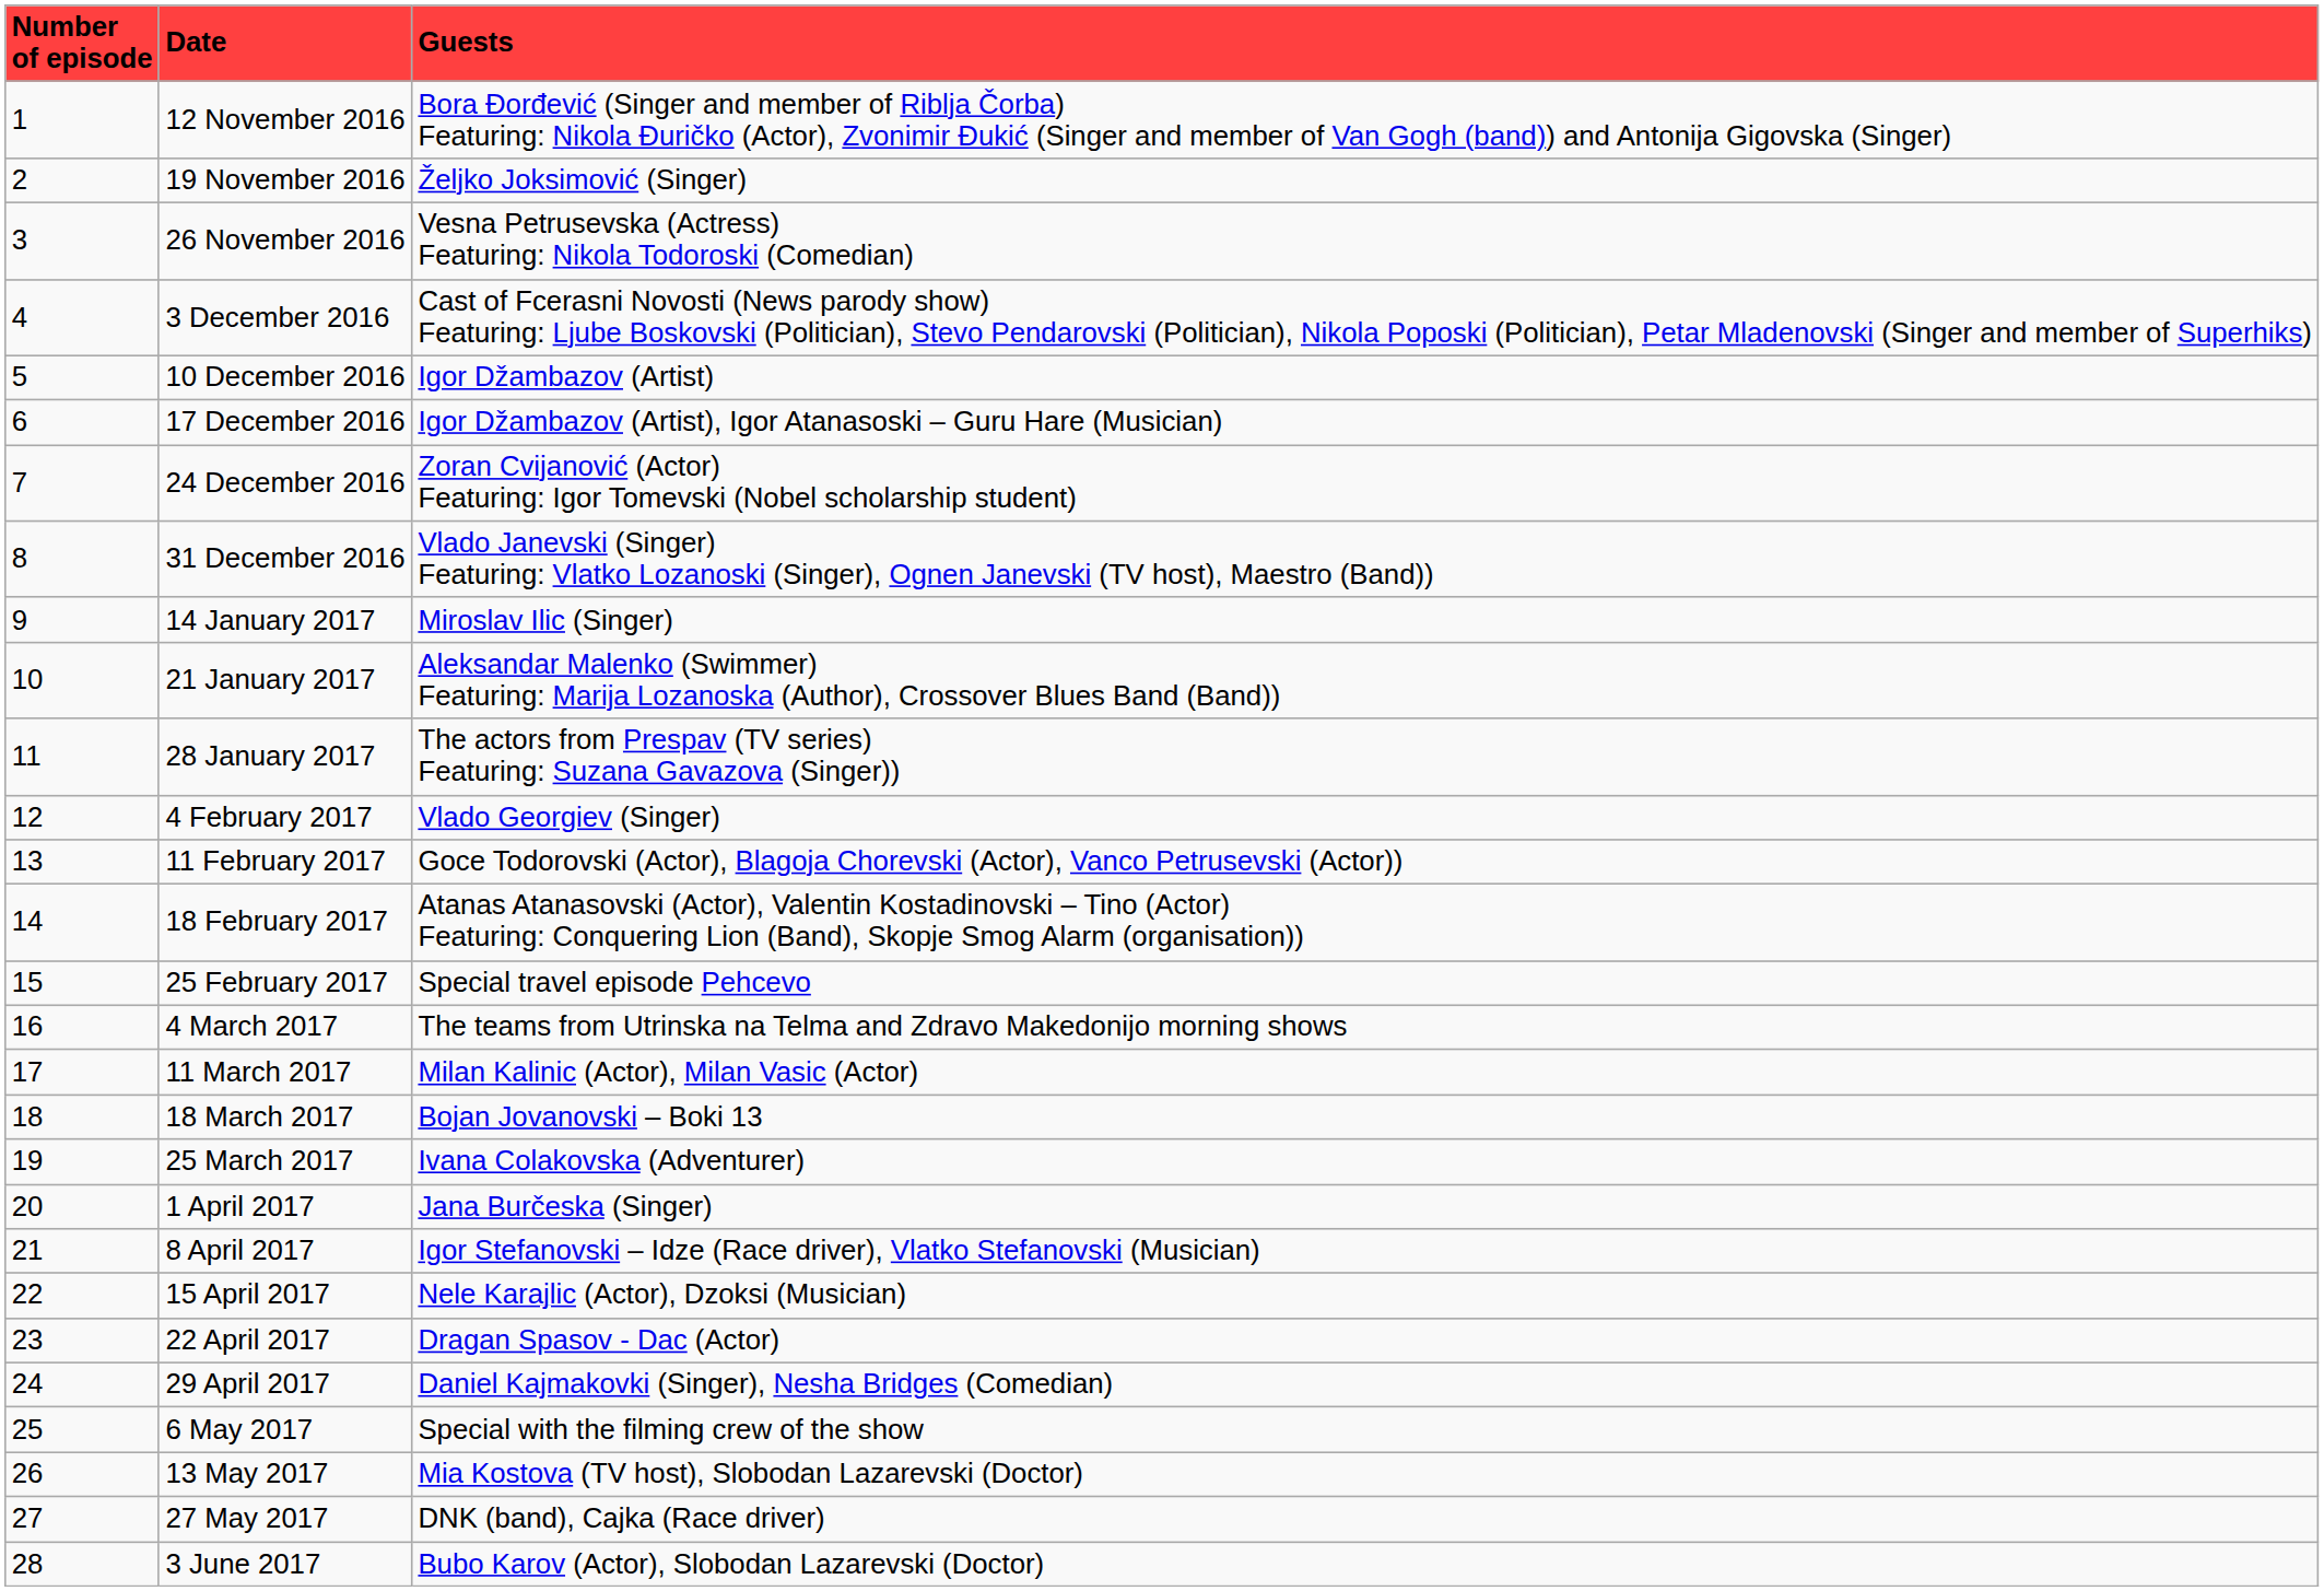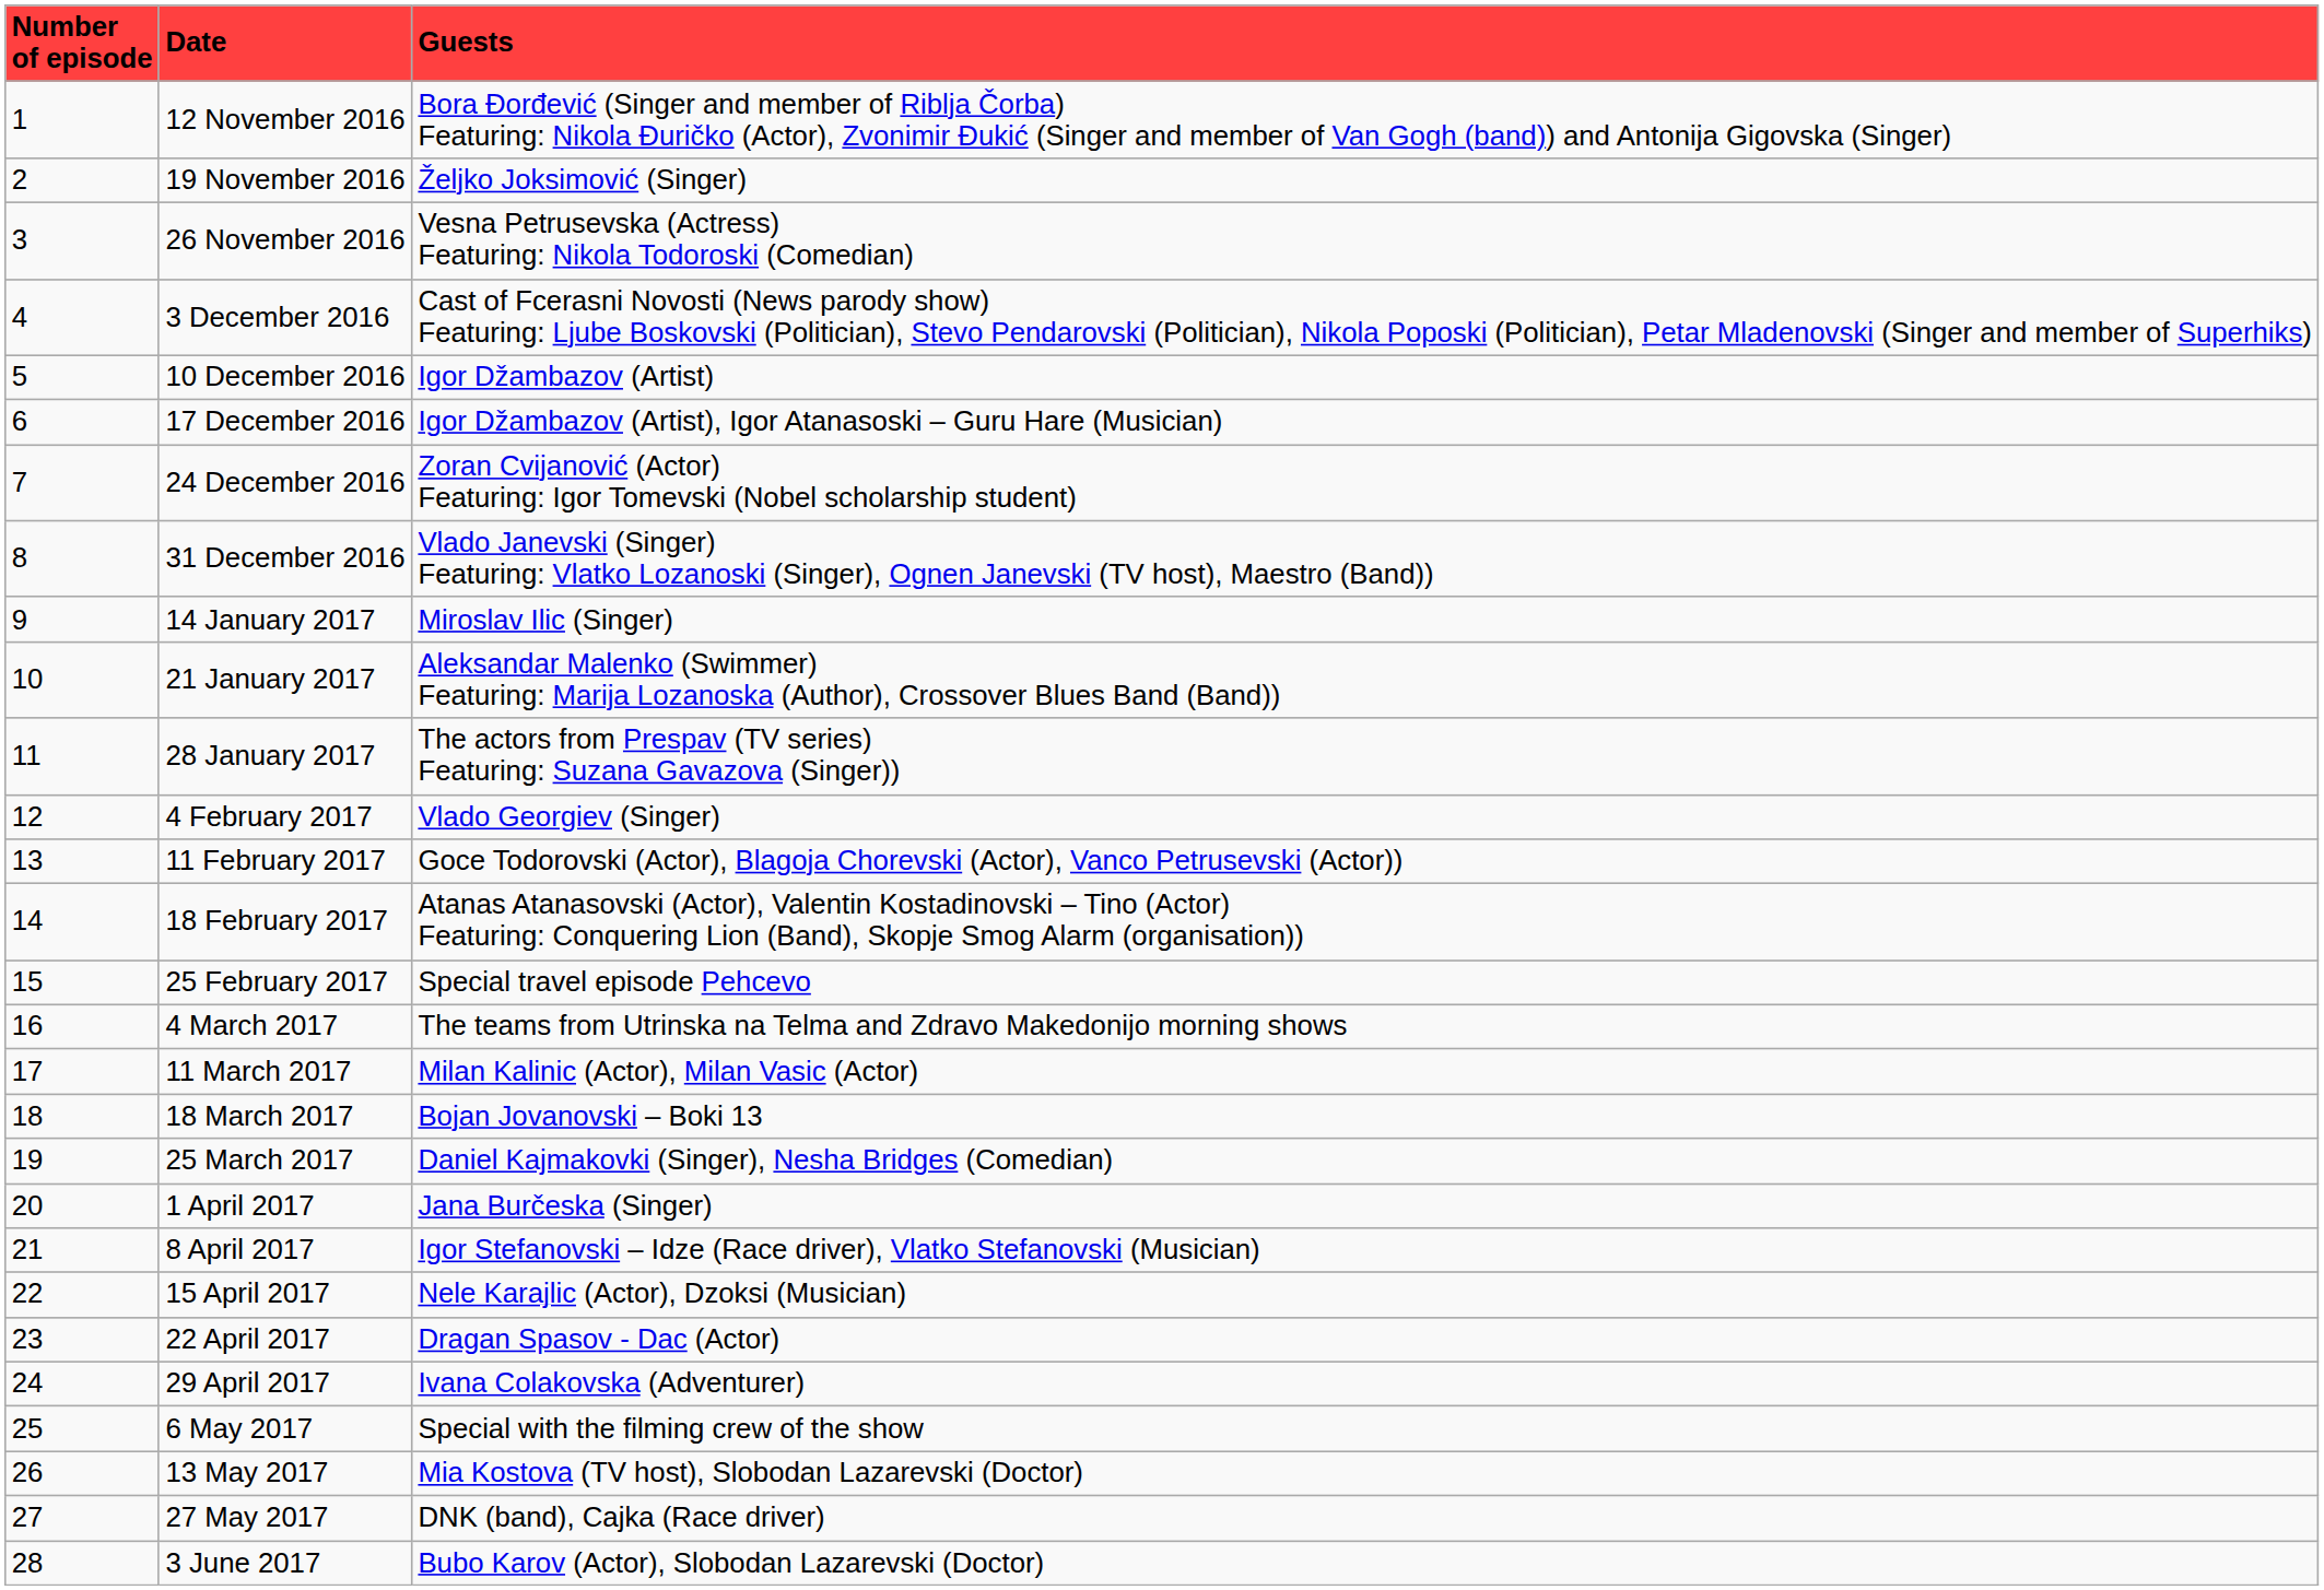25 March 2017 | Guests: Ivana Colakovska (Adventurer) -> Daniel Kajmakovki (Singer), Nesha Bridges (Comedian)
29 April 2017 | Guests: Daniel Kajmakovki (Singer), Nesha Bridges (Comedian) -> Ivana Colakovska (Adventurer)
